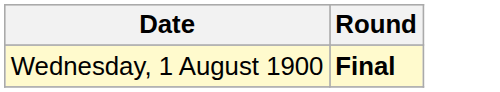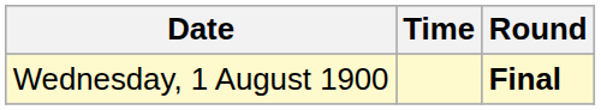+ column: Time
